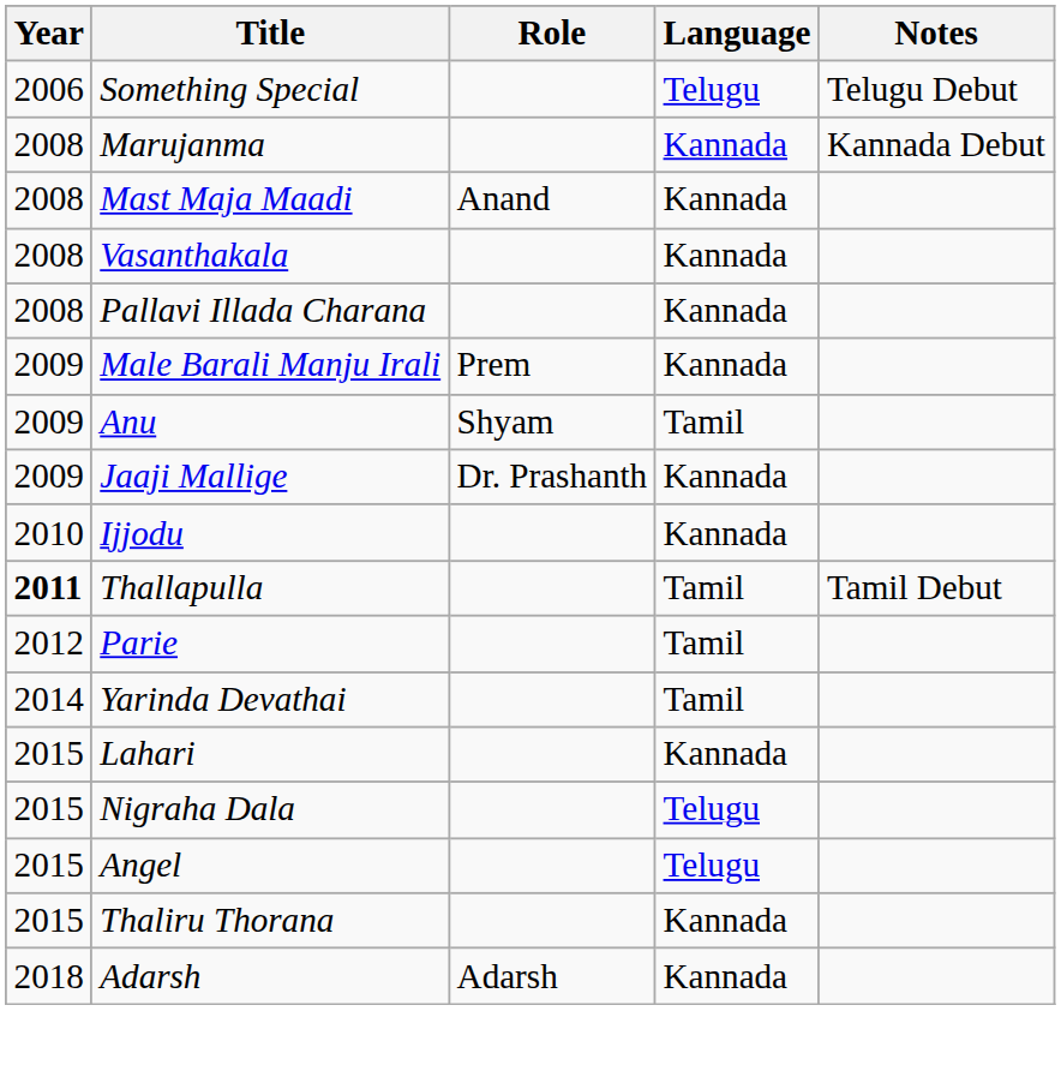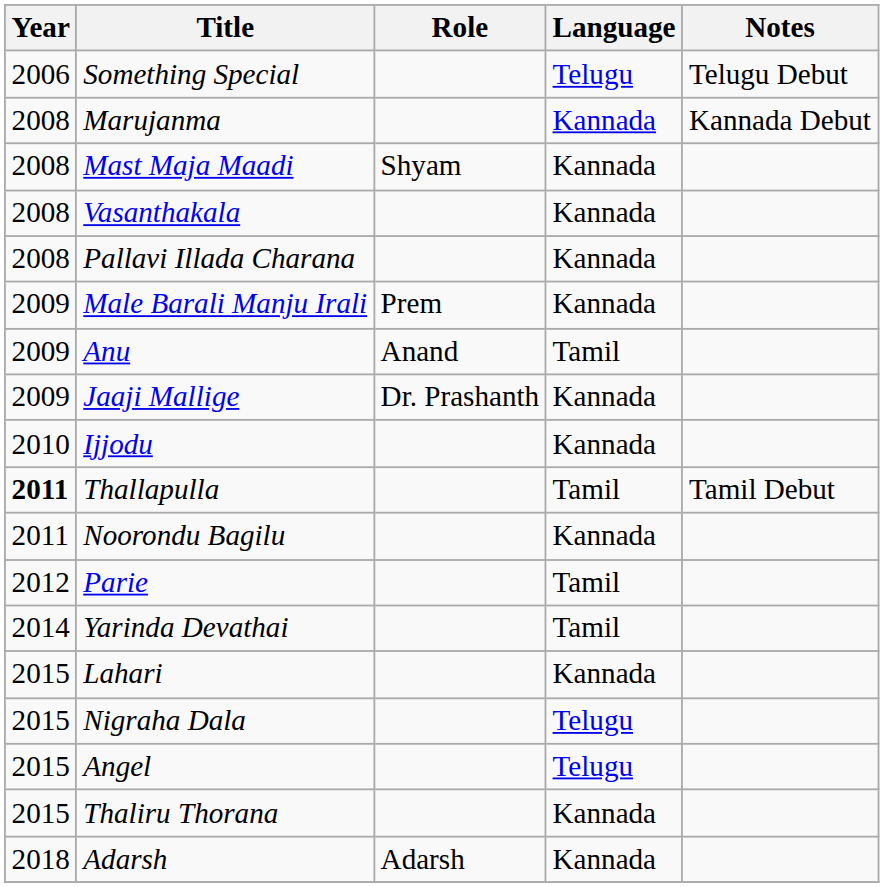Mast Maja Maadi | Role: Anand -> Shyam
Anu | Role: Shyam -> Anand
+ row: 2011 | Noorondu Bagilu | Kannada
